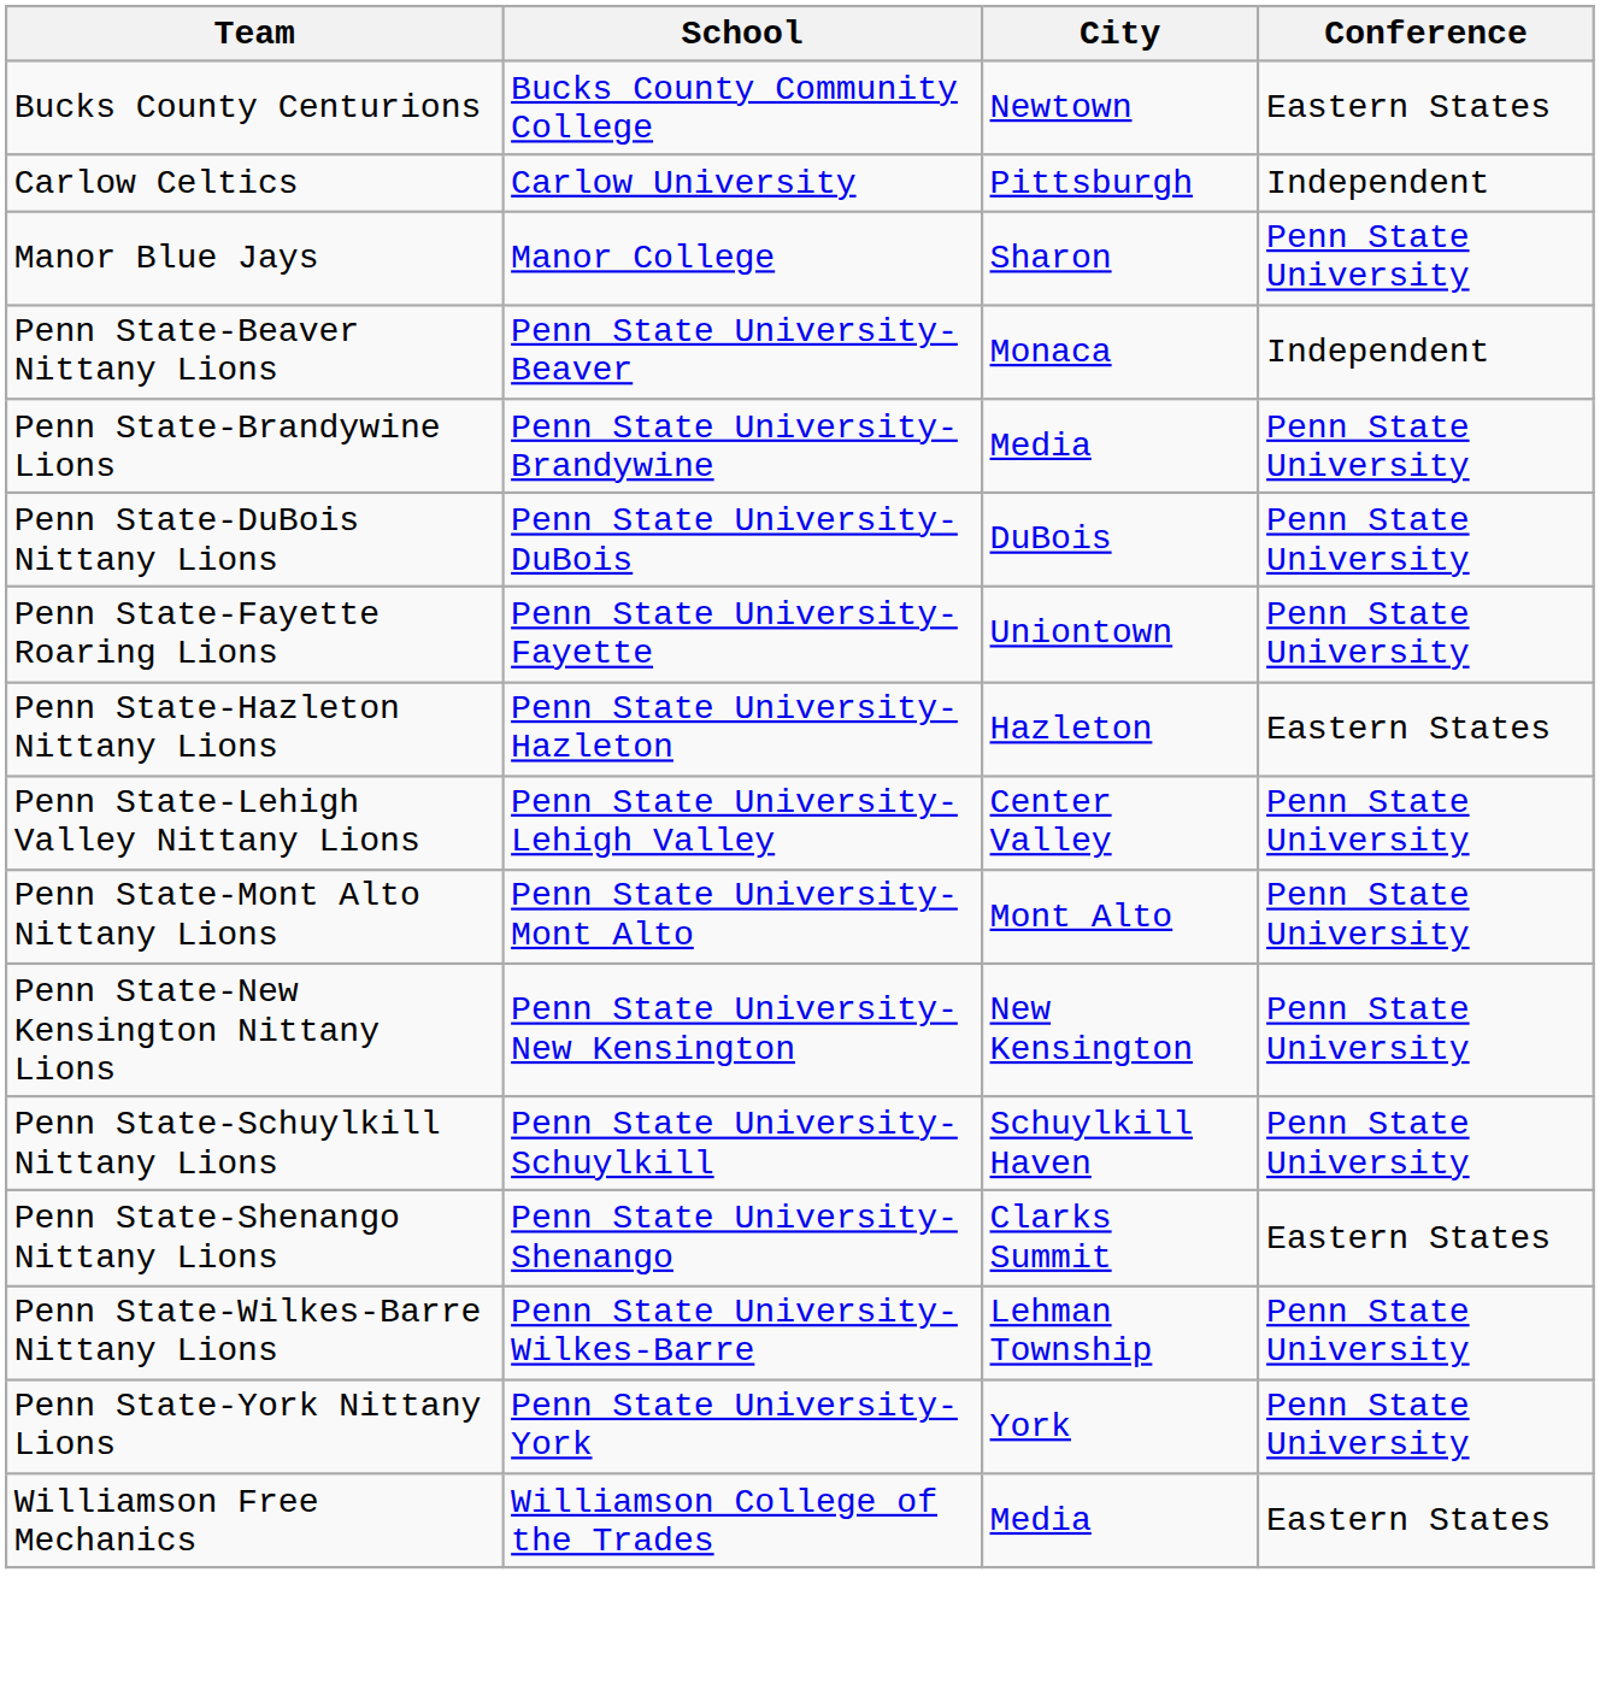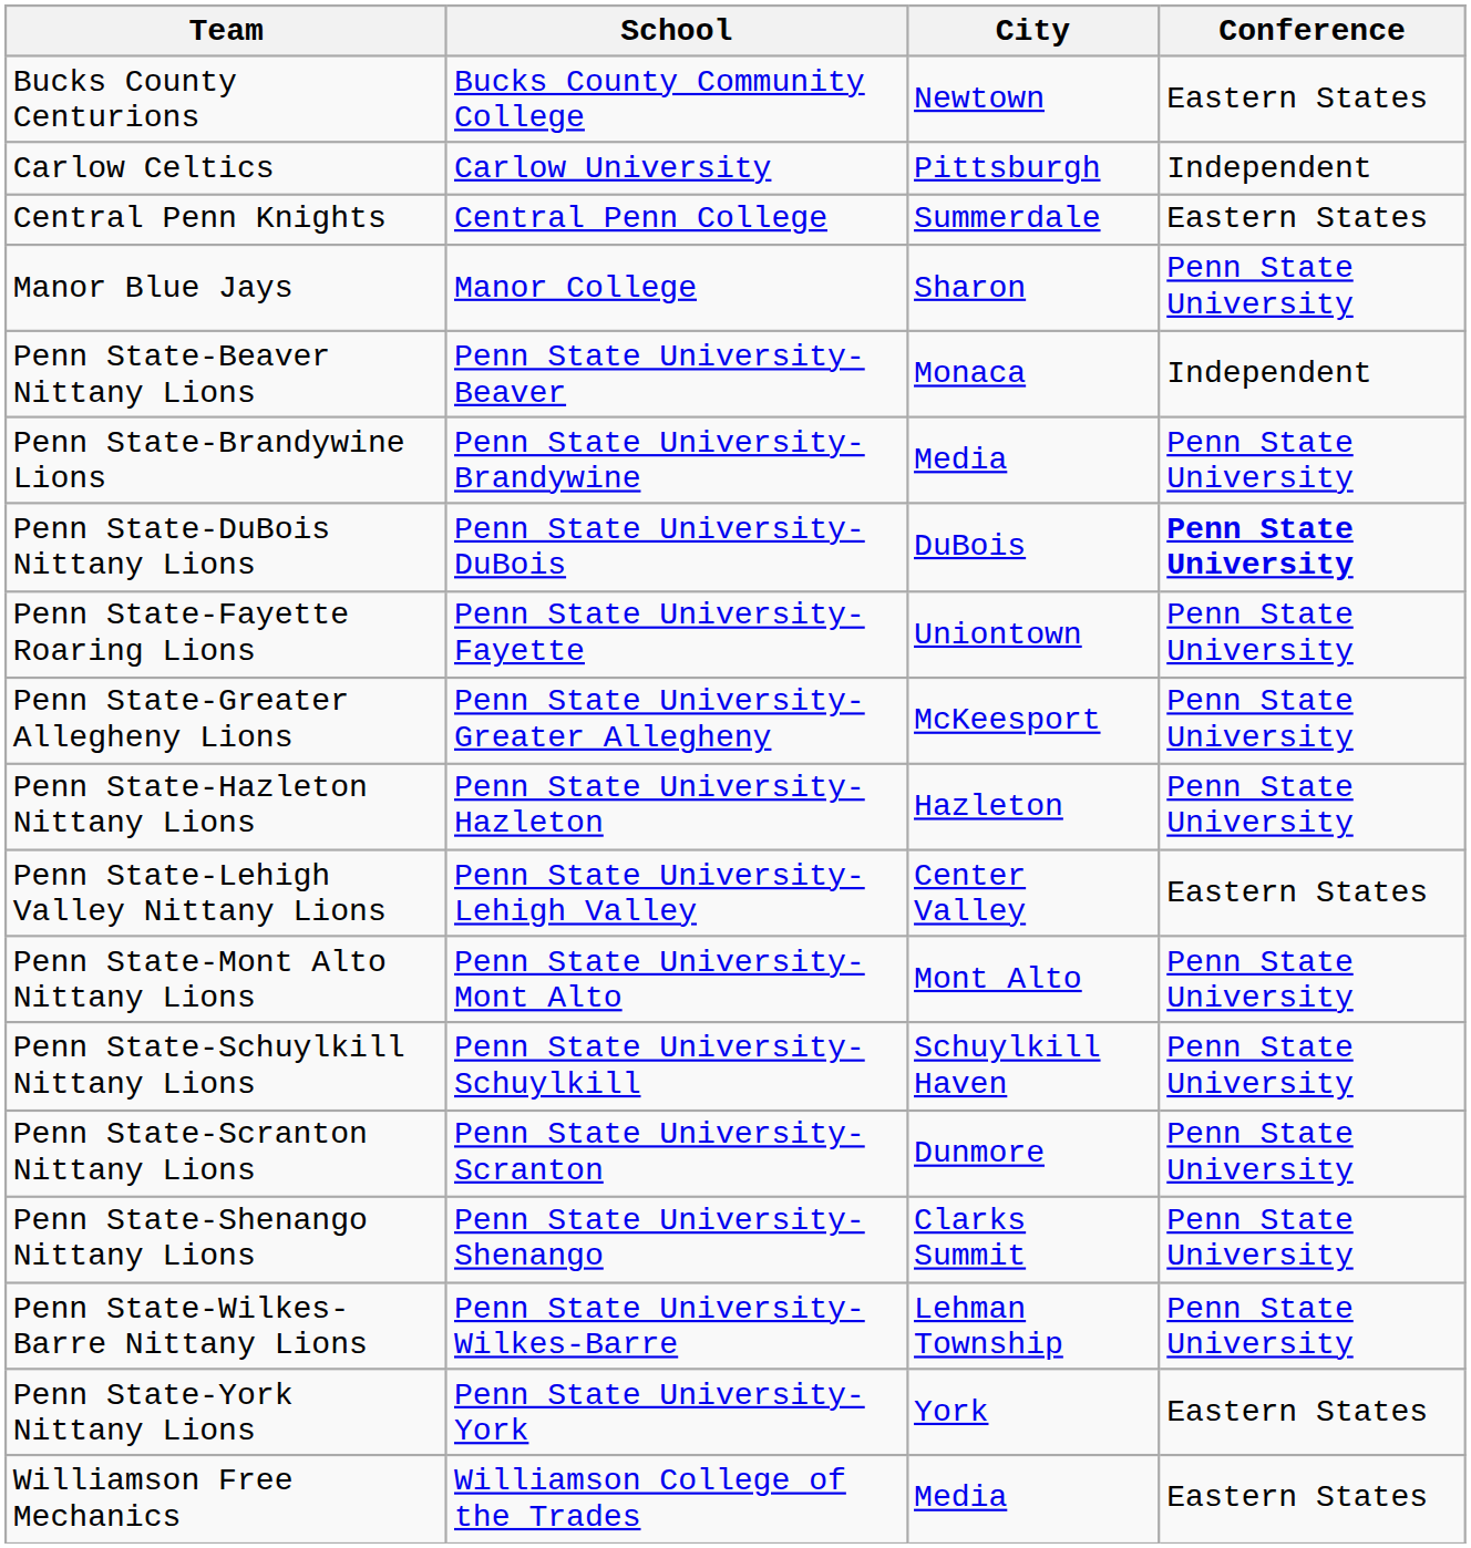+ row: Central Penn Knights | Central Penn College | Summerdale | Eastern States
Penn State-DuBois Nittany Lions | Conference: normal -> bold
+ row: Penn State-Greater Allegheny Lions | Penn State University-Greater Allegheny | McKeesport | Penn State University
Penn State-Hazleton Nittany Lions | Conference: Eastern States -> Penn State University
Penn State-Lehigh Valley Nittany Lions | Conference: Penn State University -> Eastern States
- row: Penn State-New Kensington Nittany Lions | Penn State University-New Kensington | New Kensington | Penn State University
+ row: Penn State-Scranton Nittany Lions | Penn State University-Scranton | Dunmore | Penn State University
Penn State-Shenango Nittany Lions | Conference: Eastern States -> Penn State University
Penn State-York Nittany Lions | Conference: Penn State University -> Eastern States
